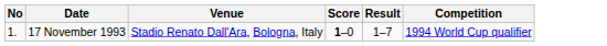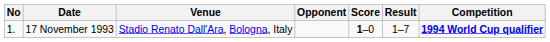+ column: Opponent
17 November 1993 | Competition: normal -> bold
